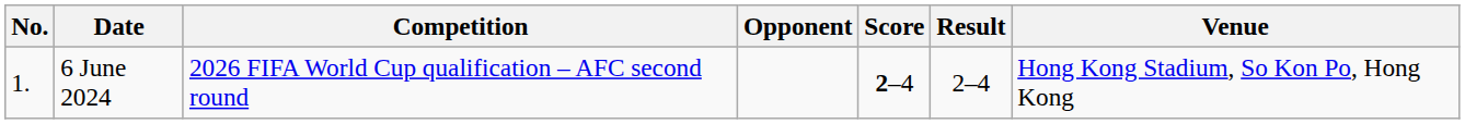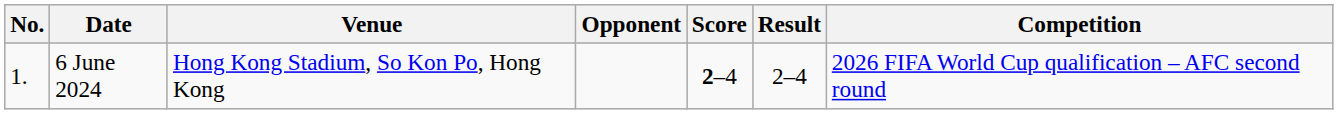columns swapped: Venue <-> Competition
